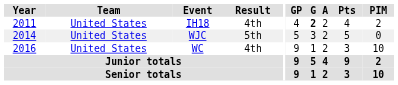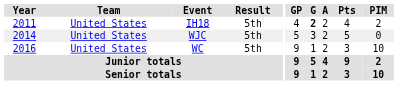IH18 | Result: 4th -> 5th
WC | Result: 4th -> 5th
